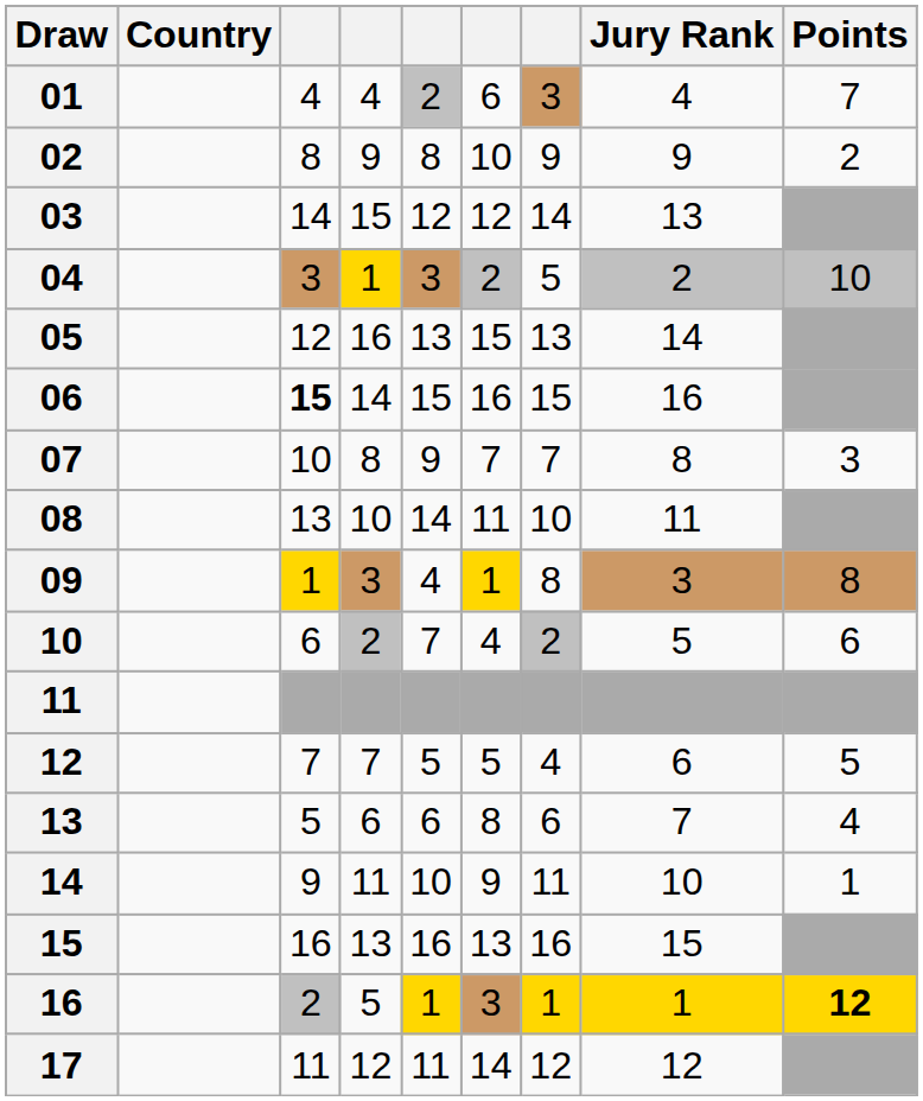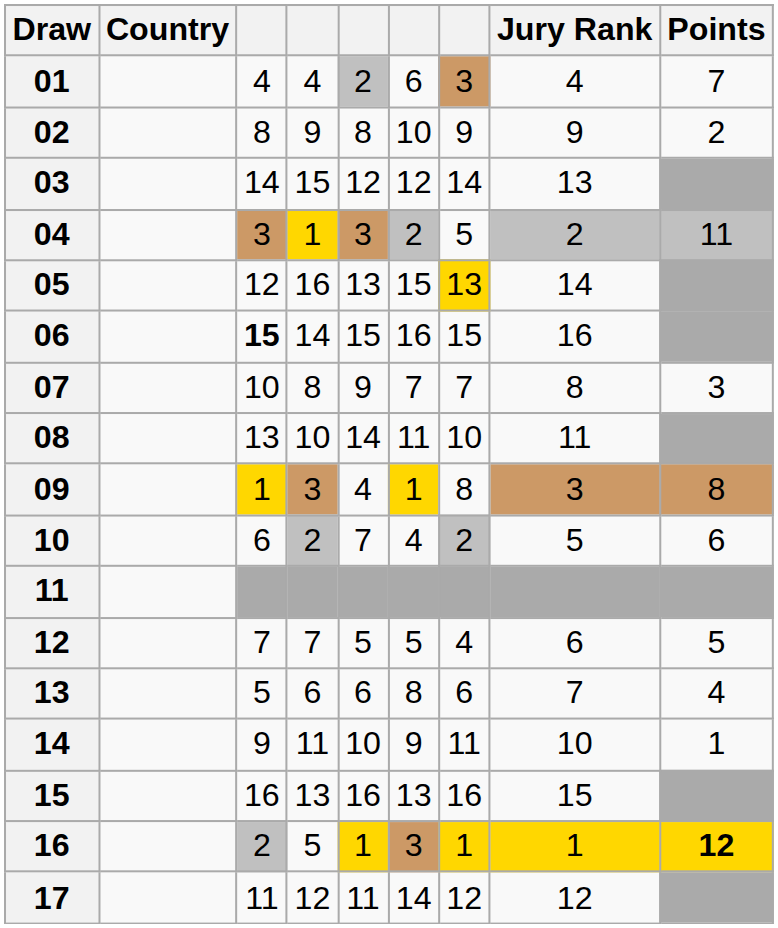04 | Points: 10 -> 11
05 | column 7: no background -> gold background
